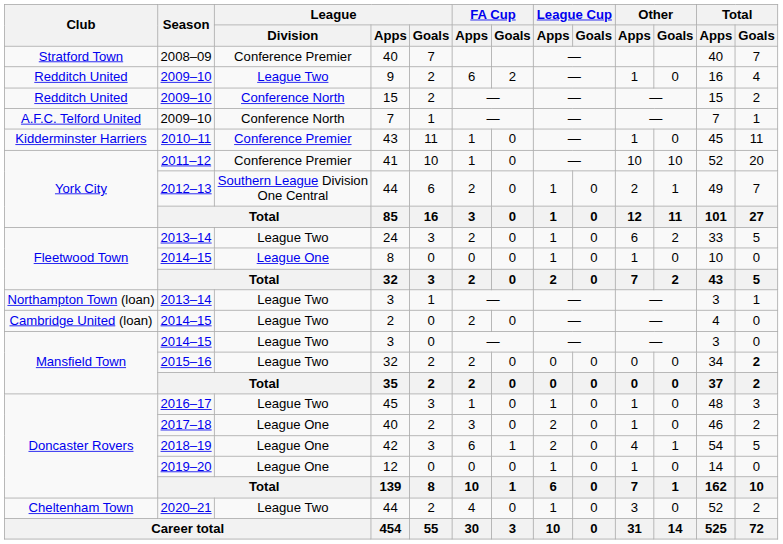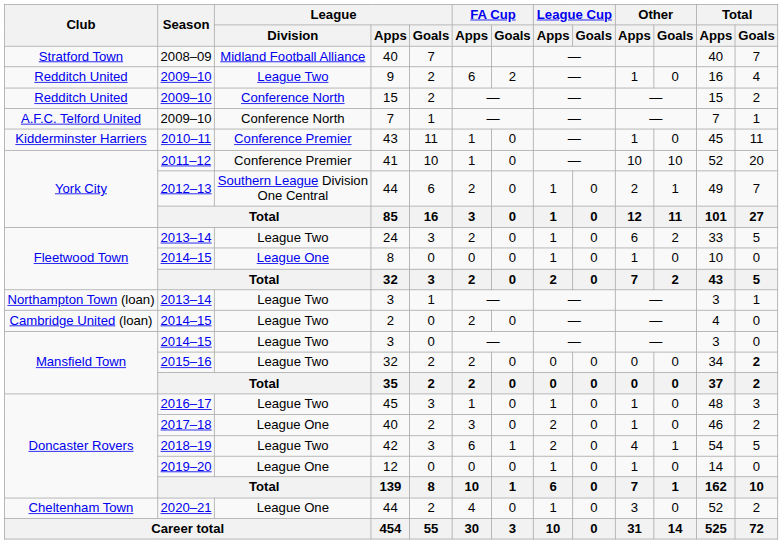2008–09 / 40 | League / Division: Conference Premier -> Midland Football Alliance
42 | League / Division: League One -> League Two
2020–21 / 44 | League / Division: League Two -> League One
